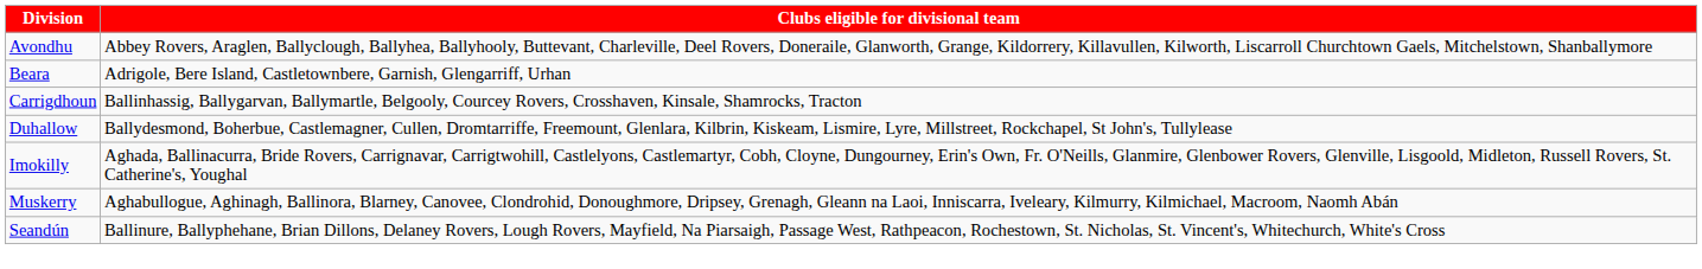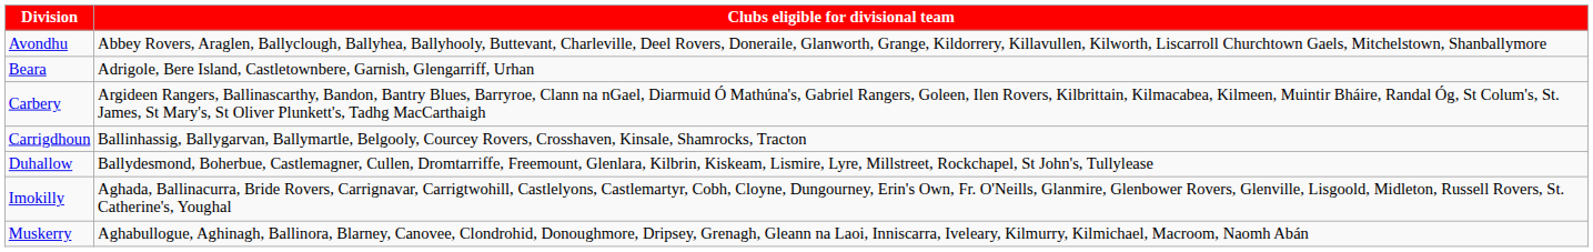+ row: Carbery | Argideen Rangers, Ballinascarthy, Bandon, Bantry Blues, Barryroe, Clann na nGael, Diarmuid Ó Mathúna's, Gabriel Rangers, Goleen, Ilen Rovers, Kilbrittain, Kilmacabea, Kilmeen, Muintir Bháire, Randal Óg, St Colum's, St. James, St Mary's, St Oliver Plunkett's, Tadhg MacCarthaigh
- row: Seandún | Ballinure, Ballyphehane, Brian Dillons, Delaney Rovers, Lough Rovers, Mayfield, Na Piarsaigh, Passage West, Rathpeacon, Rochestown, St. Nicholas, St. Vincent's, Whitechurch, White's Cross
